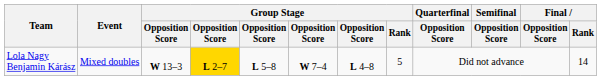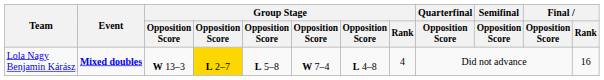Lola Nagy Benjamin Kárász | Event: normal -> bold
Lola Nagy Benjamin Kárász | Group Stage / Rank: 5 -> 4
Lola Nagy Benjamin Kárász | Final / Rank: 14 -> 16
